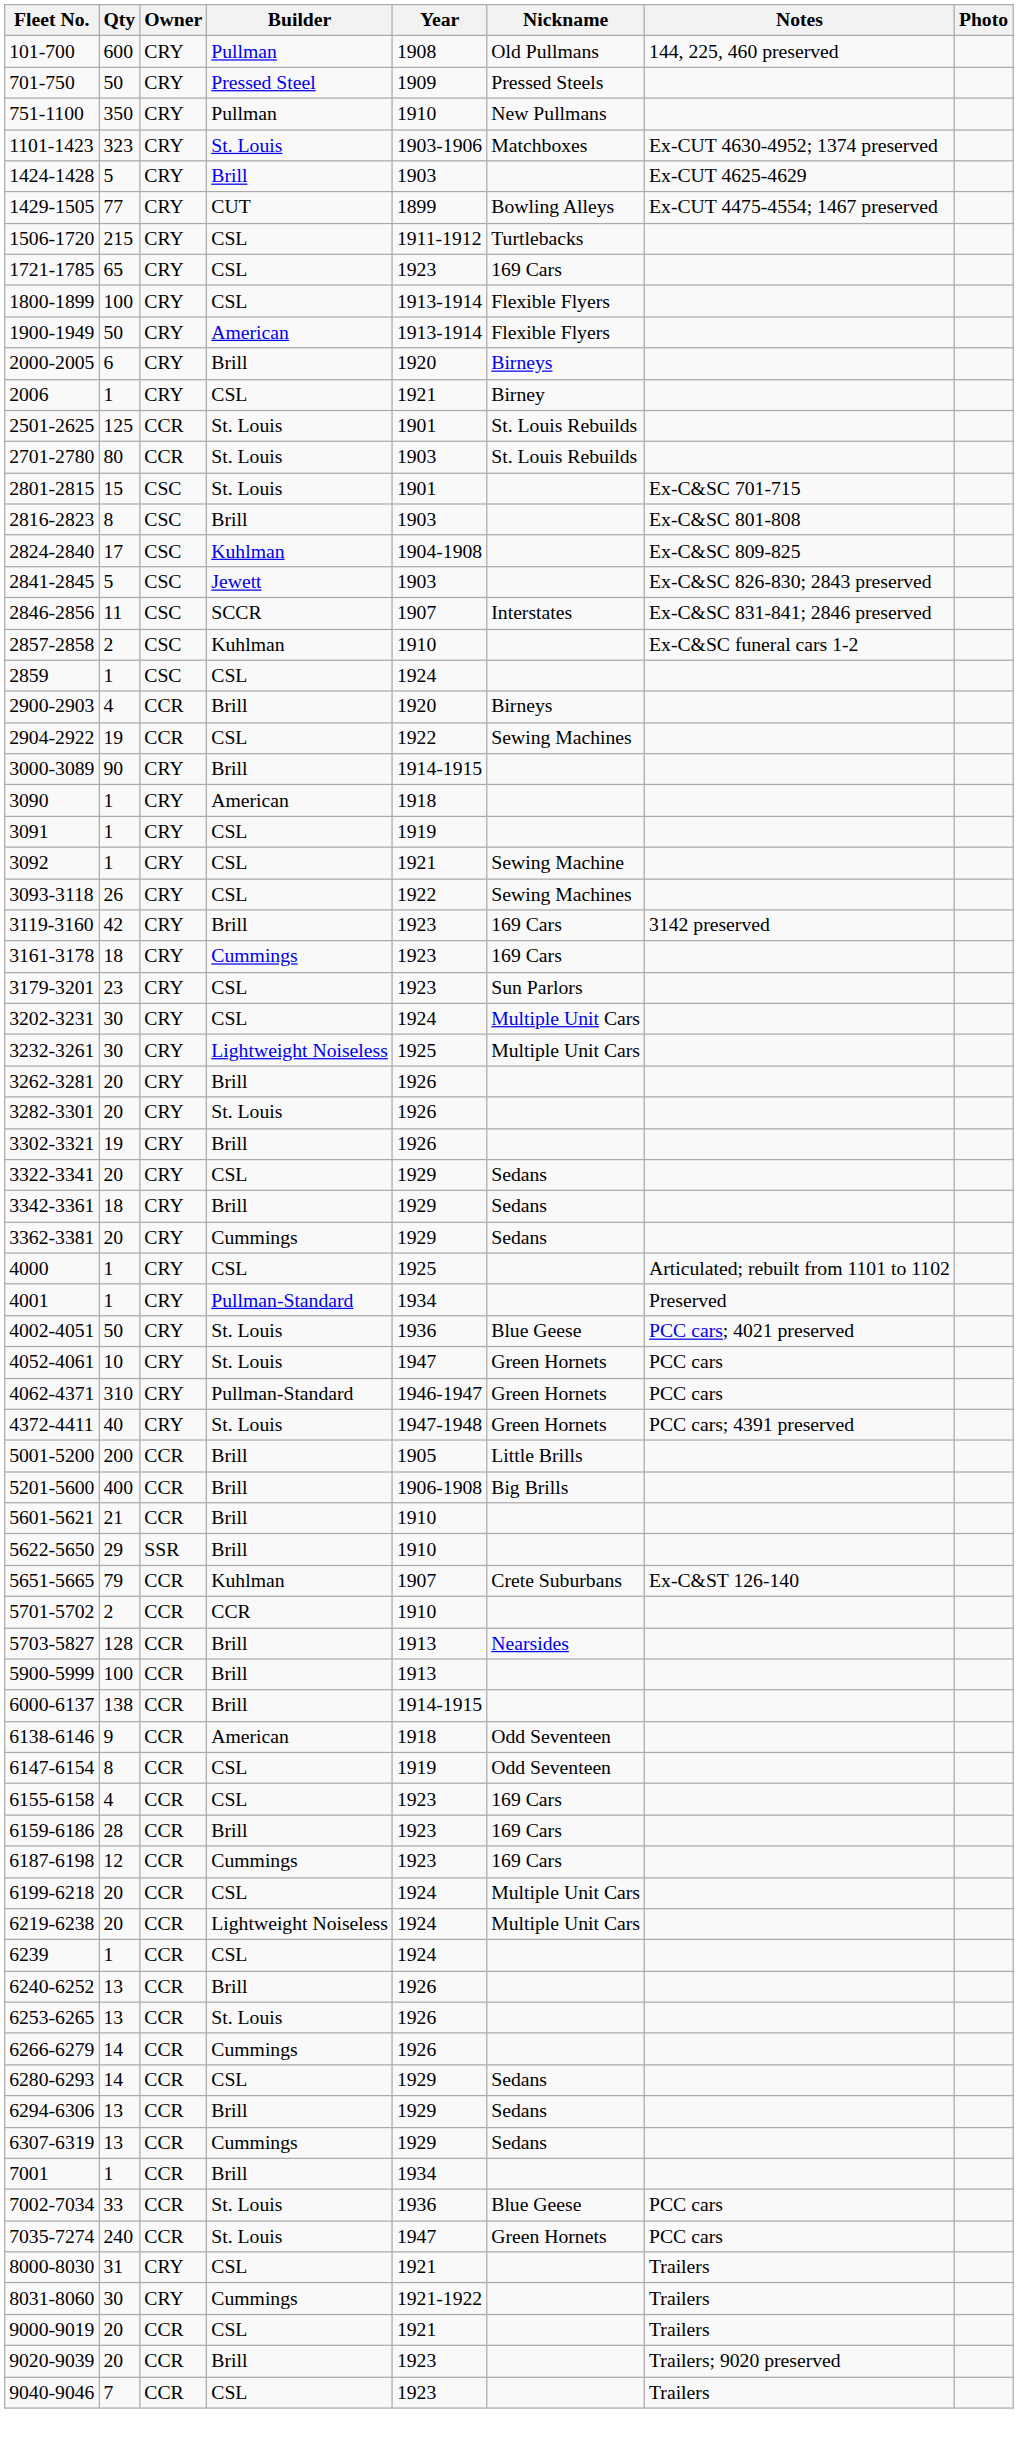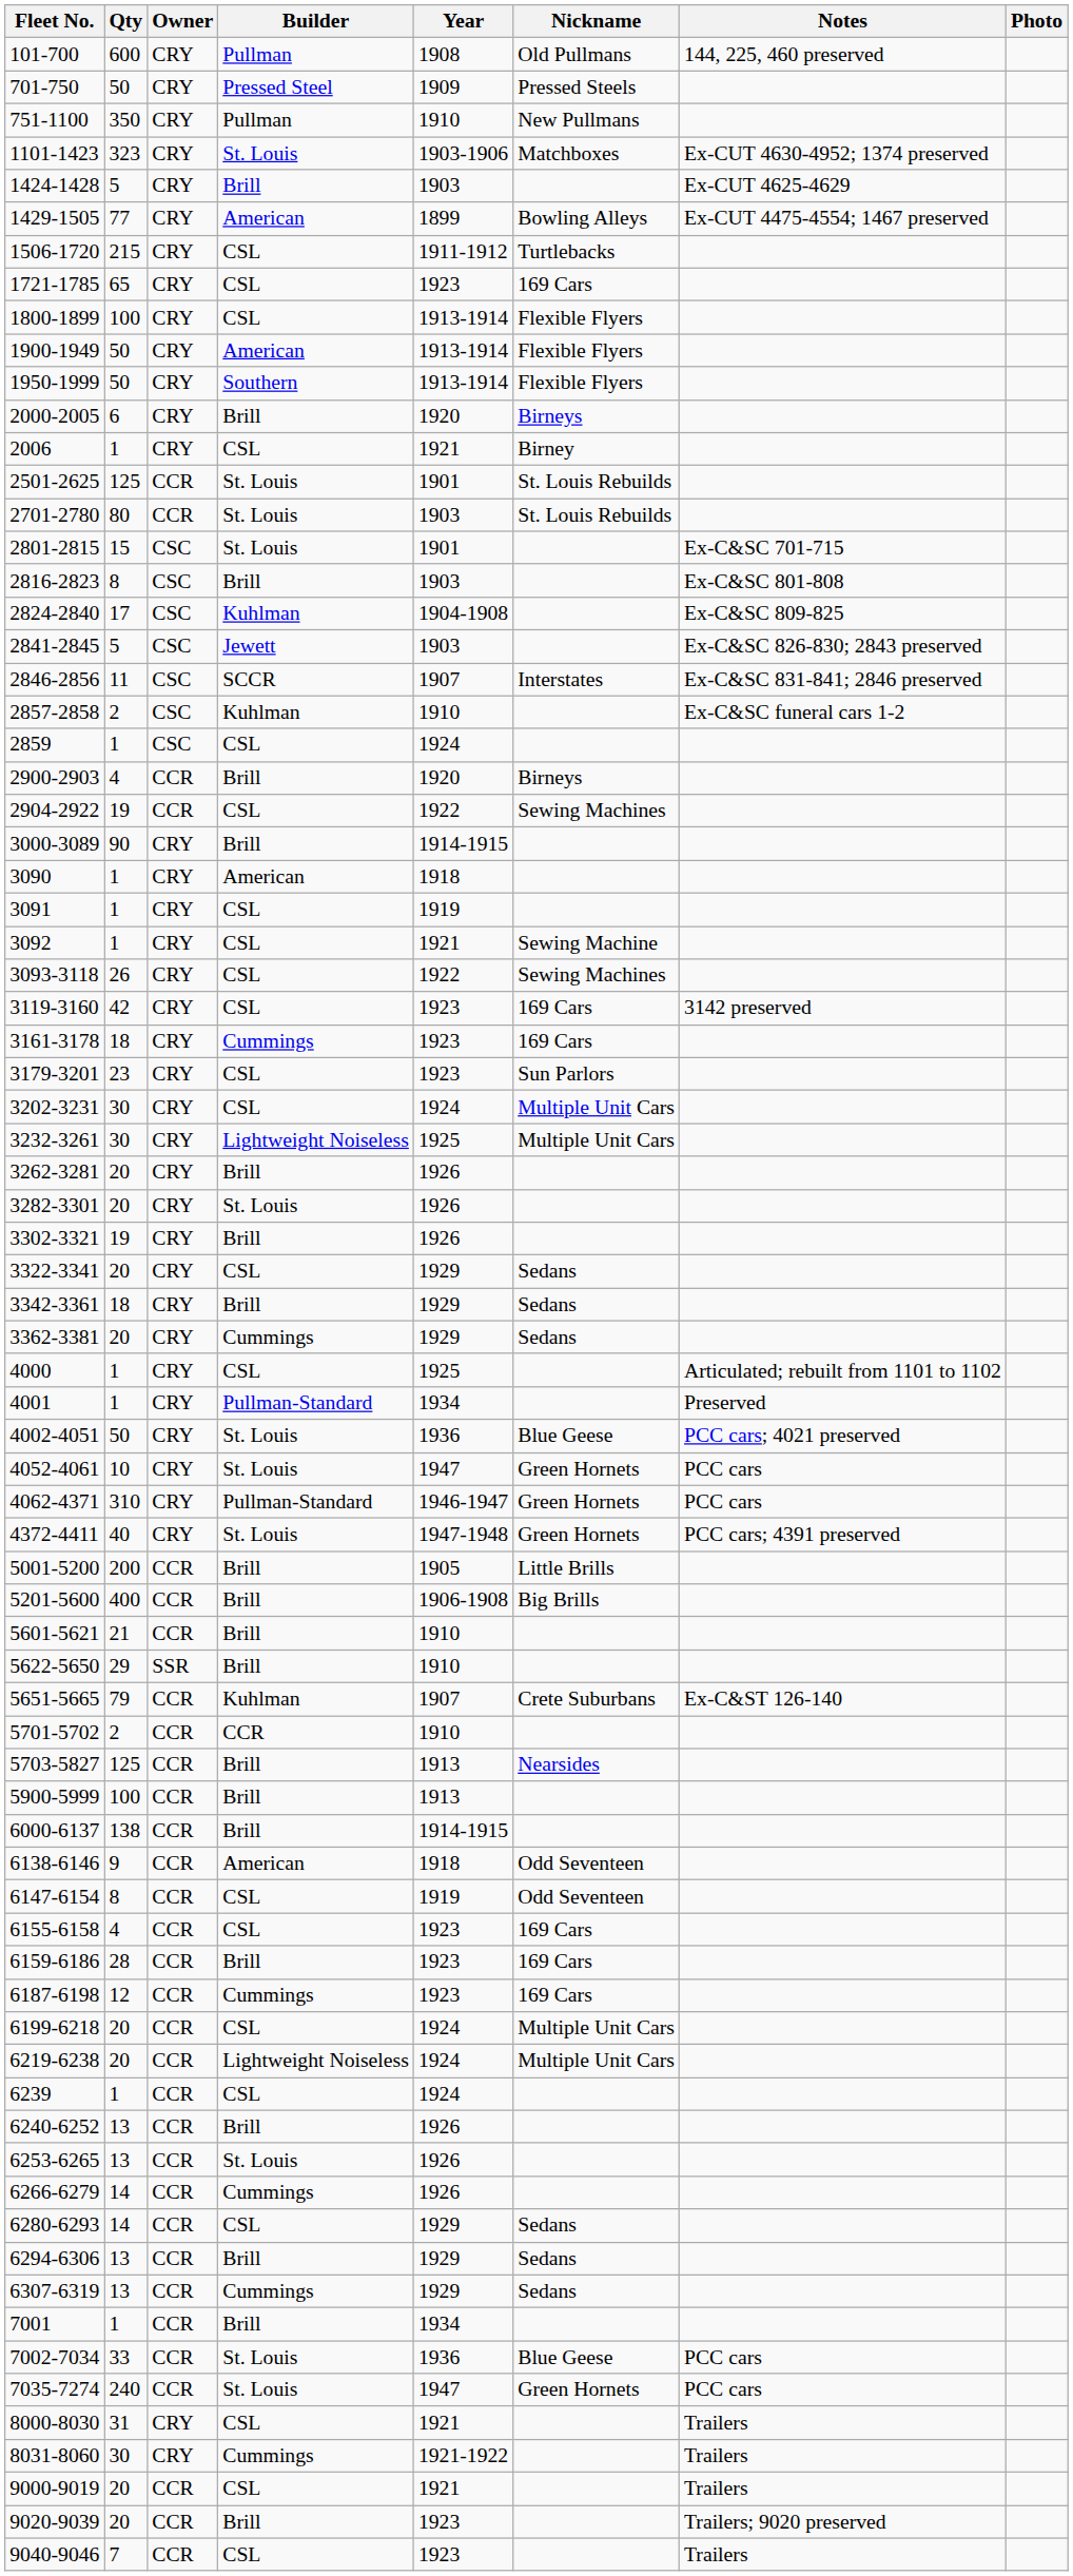1429-1505 | Builder: CUT -> American
+ row: 1950-1999 | 50 | CRY | Southern | 1913-1914 | Flexible Flyers
3119-3160 | Builder: Brill -> CSL
5703-5827 | Qty: 128 -> 125
